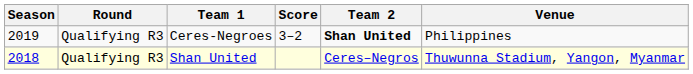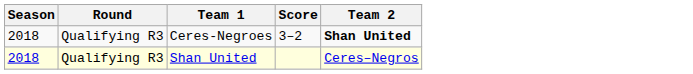- column: Venue | Philippines | Thuwunna Stadium, Yangon, Myanmar
Ceres-Negroes | Season: 2019 -> 2018
